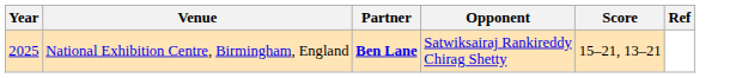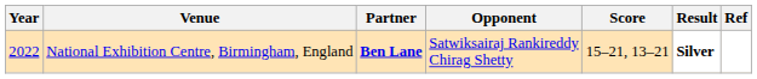+ column: Result | Silver
National Exhibition Centre, Birmingham, England | Year: 2025 -> 2022
